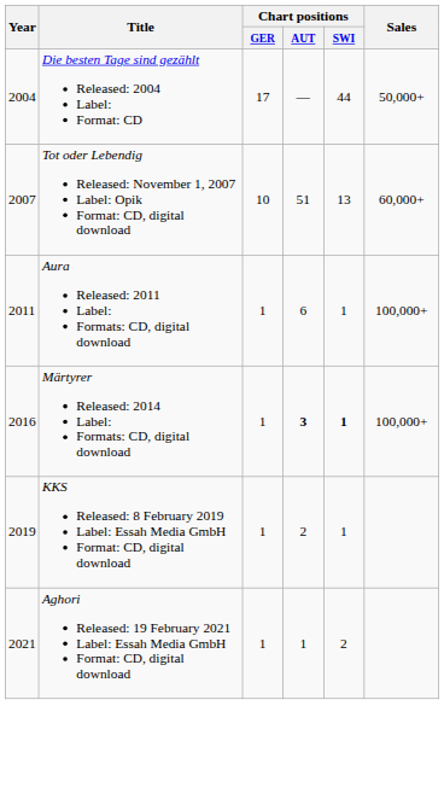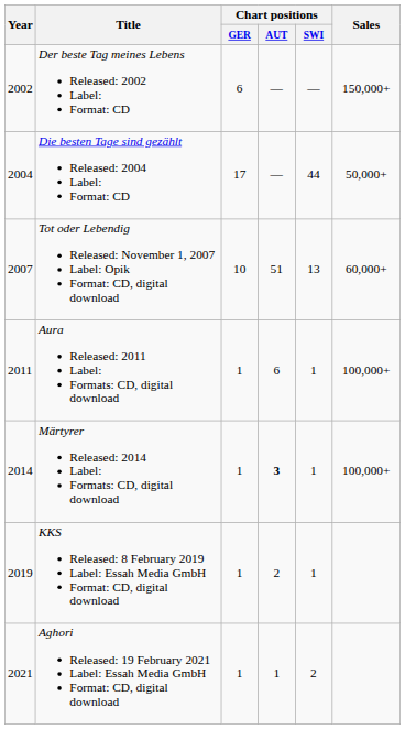+ row: 2002 | Der beste Tag meines Lebens Released: 2002 Label: Format: CD | 6 | — | — | 150,000+
Märtyrer Released: 2014 Label: Formats: CD, digital download | Year: 2016 -> 2014
Märtyrer Released: 2014 Label: Formats: CD, digital download | Chart positions / SWI: bold -> normal
